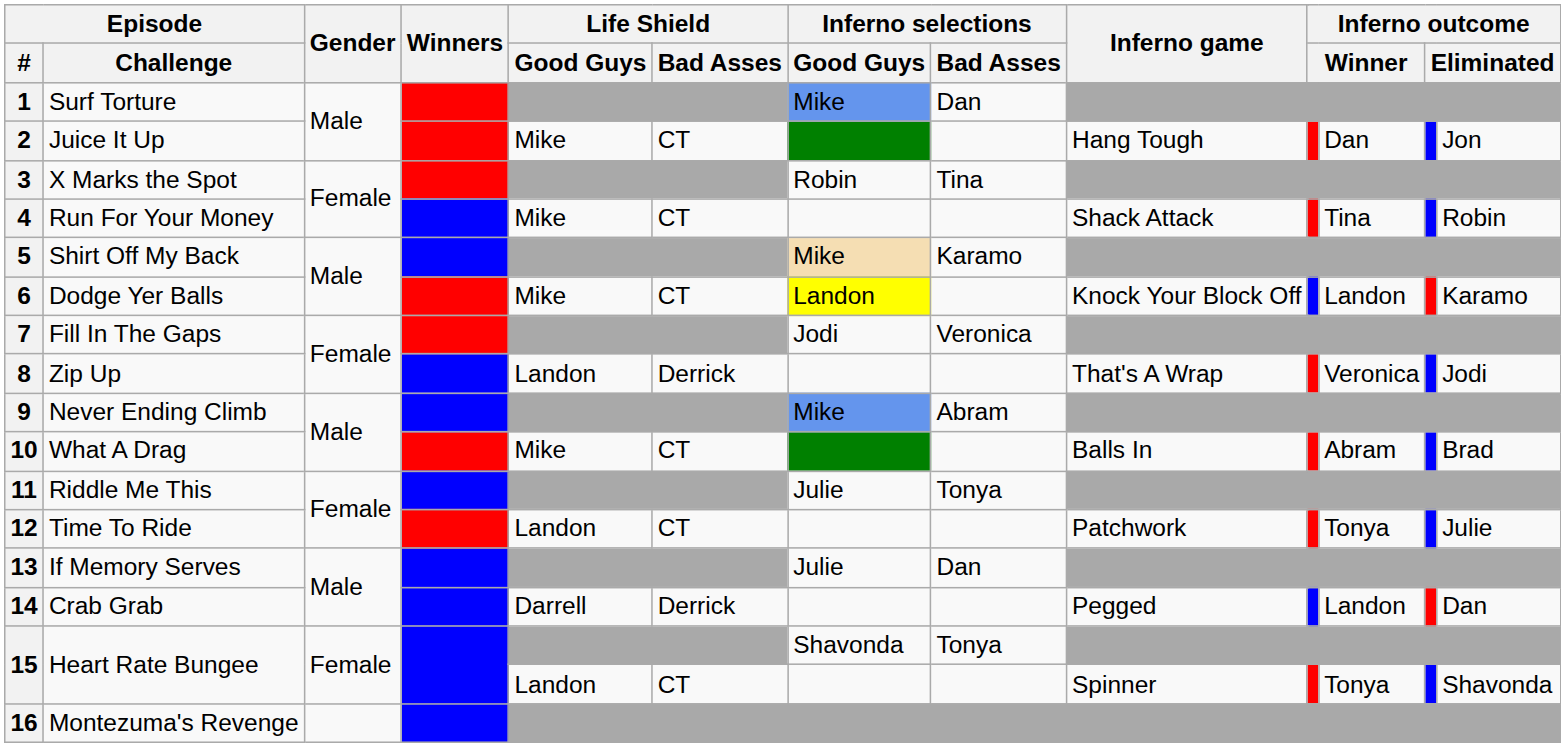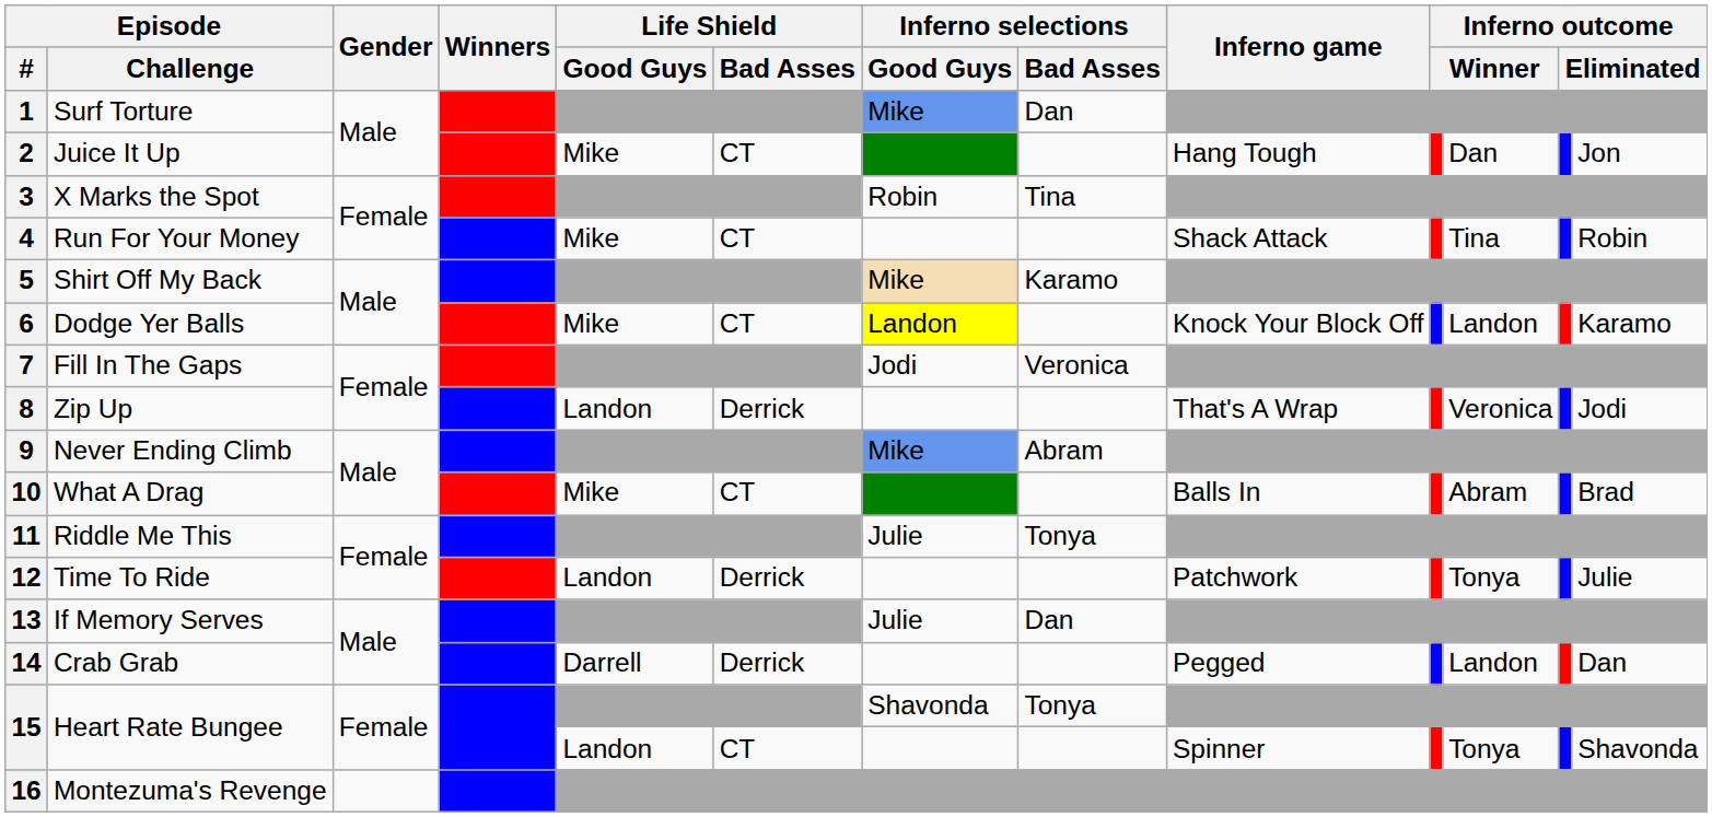12 | Life Shield / Bad Asses: CT -> Derrick
